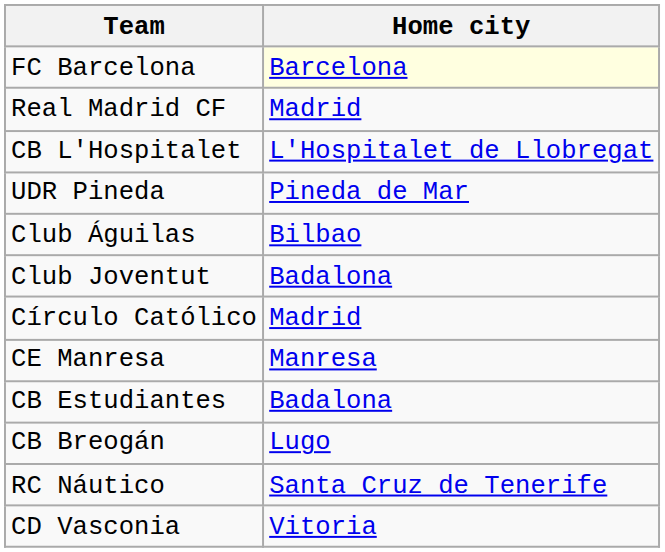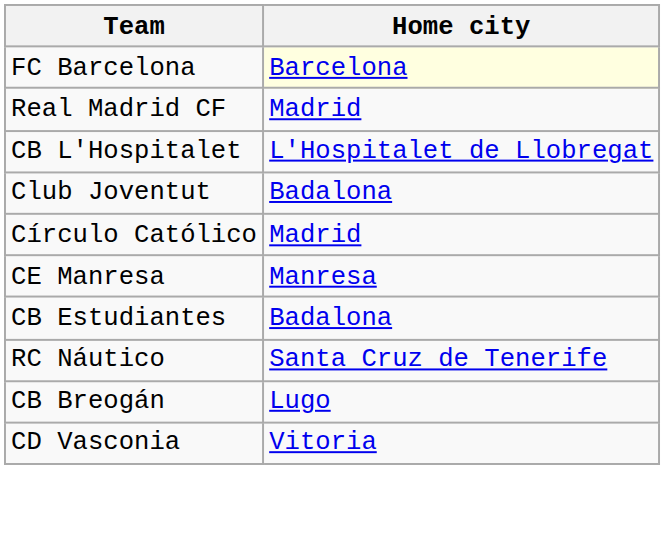- row: UDR Pineda | Pineda de Mar
- row: Club Águilas | Bilbao
rows swapped: RC Náutico <-> CB Breogán
